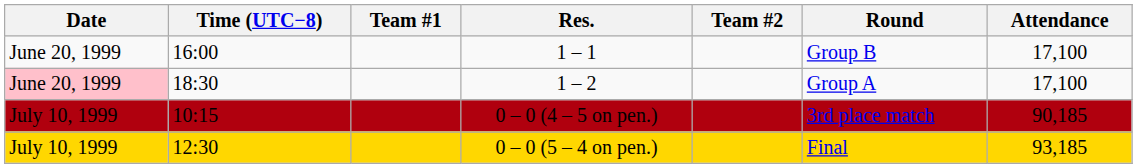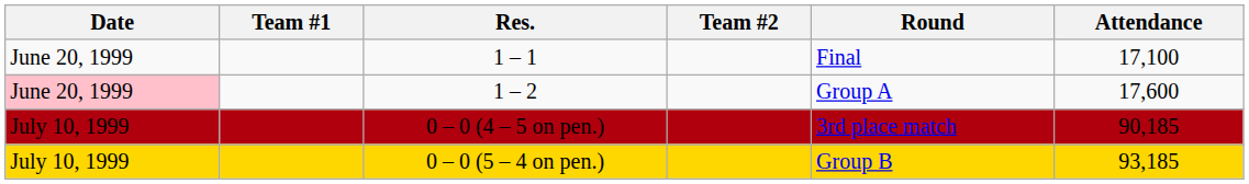- column: Time (UTC−8) | 16:00 | 18:30 | 10:15 | 12:30
1 – 1 | Round: Group B -> Final
1 – 2 | Attendance: 17,100 -> 17,600
0 – 0 (5 – 4 on pen.) | Round: Final -> Group B
